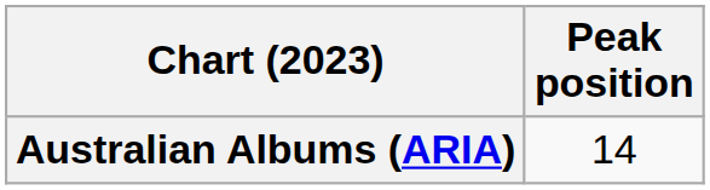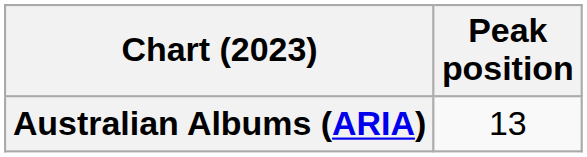Australian Albums (ARIA) | Peak position: 14 -> 13
